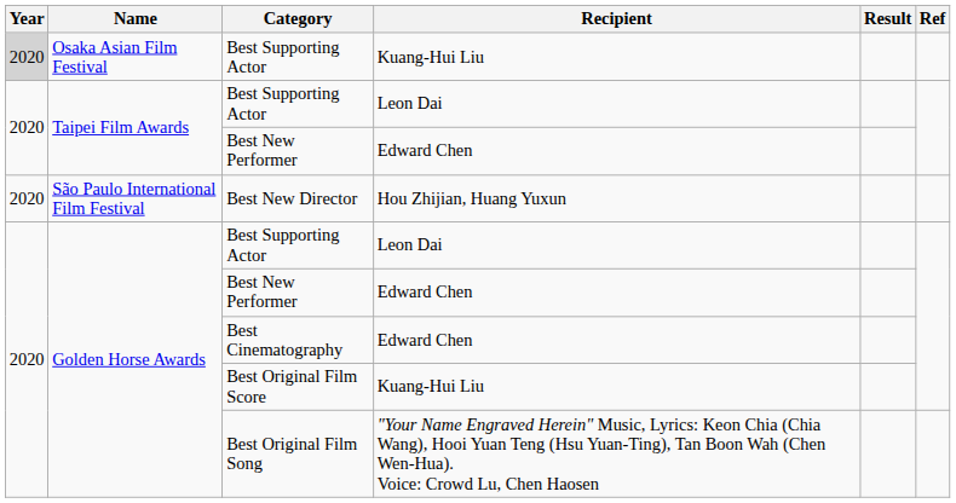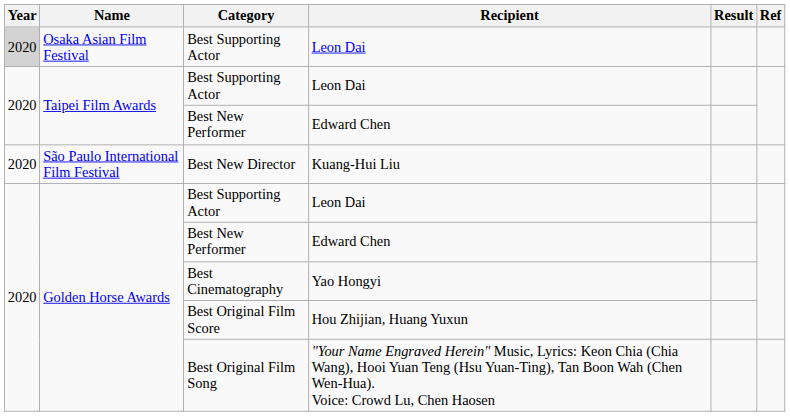Osaka Asian Film Festival / Best Supporting Actor | Recipient: Kuang-Hui Liu -> Leon Dai
Best New Director | Recipient: Hou Zhijian, Huang Yuxun -> Kuang-Hui Liu
Best Cinematography | Recipient: Edward Chen -> Yao Hongyi
Best Original Film Score | Recipient: Kuang-Hui Liu -> Hou Zhijian, Huang Yuxun
